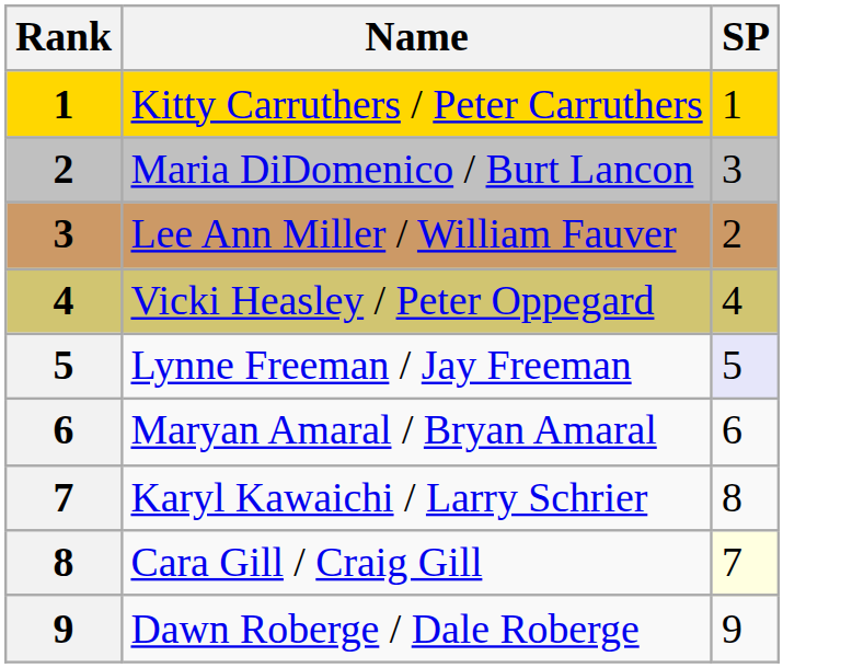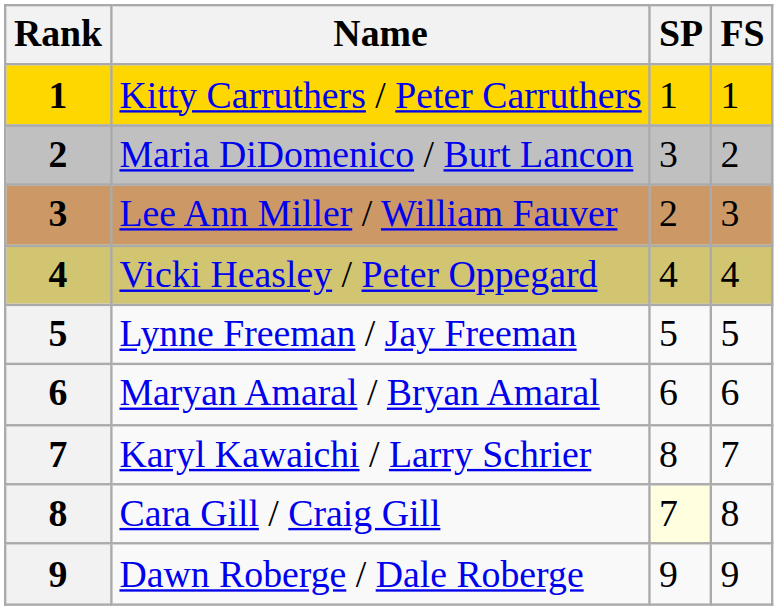+ column: FS | 1 | 2 | 3 | 4 | 5 | 6 | 7 | 8 | 9
Lynne Freeman / Jay Freeman | SP: lavender background -> no background
